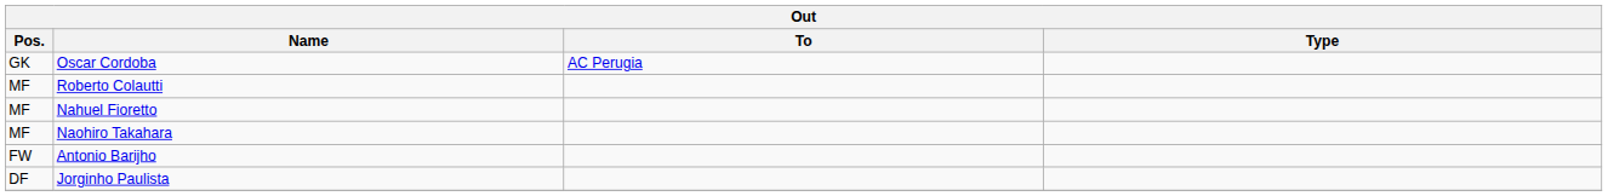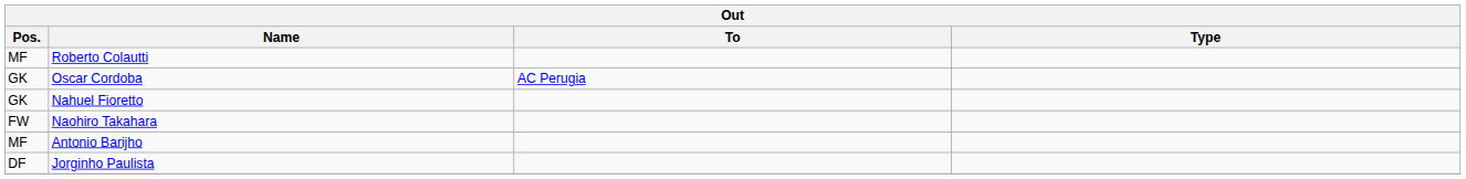rows swapped: Oscar Cordoba <-> Roberto Colautti
Nahuel Fioretto | Pos.: MF -> GK
Naohiro Takahara | Pos.: MF -> FW
Antonio Barijho | Pos.: FW -> MF
